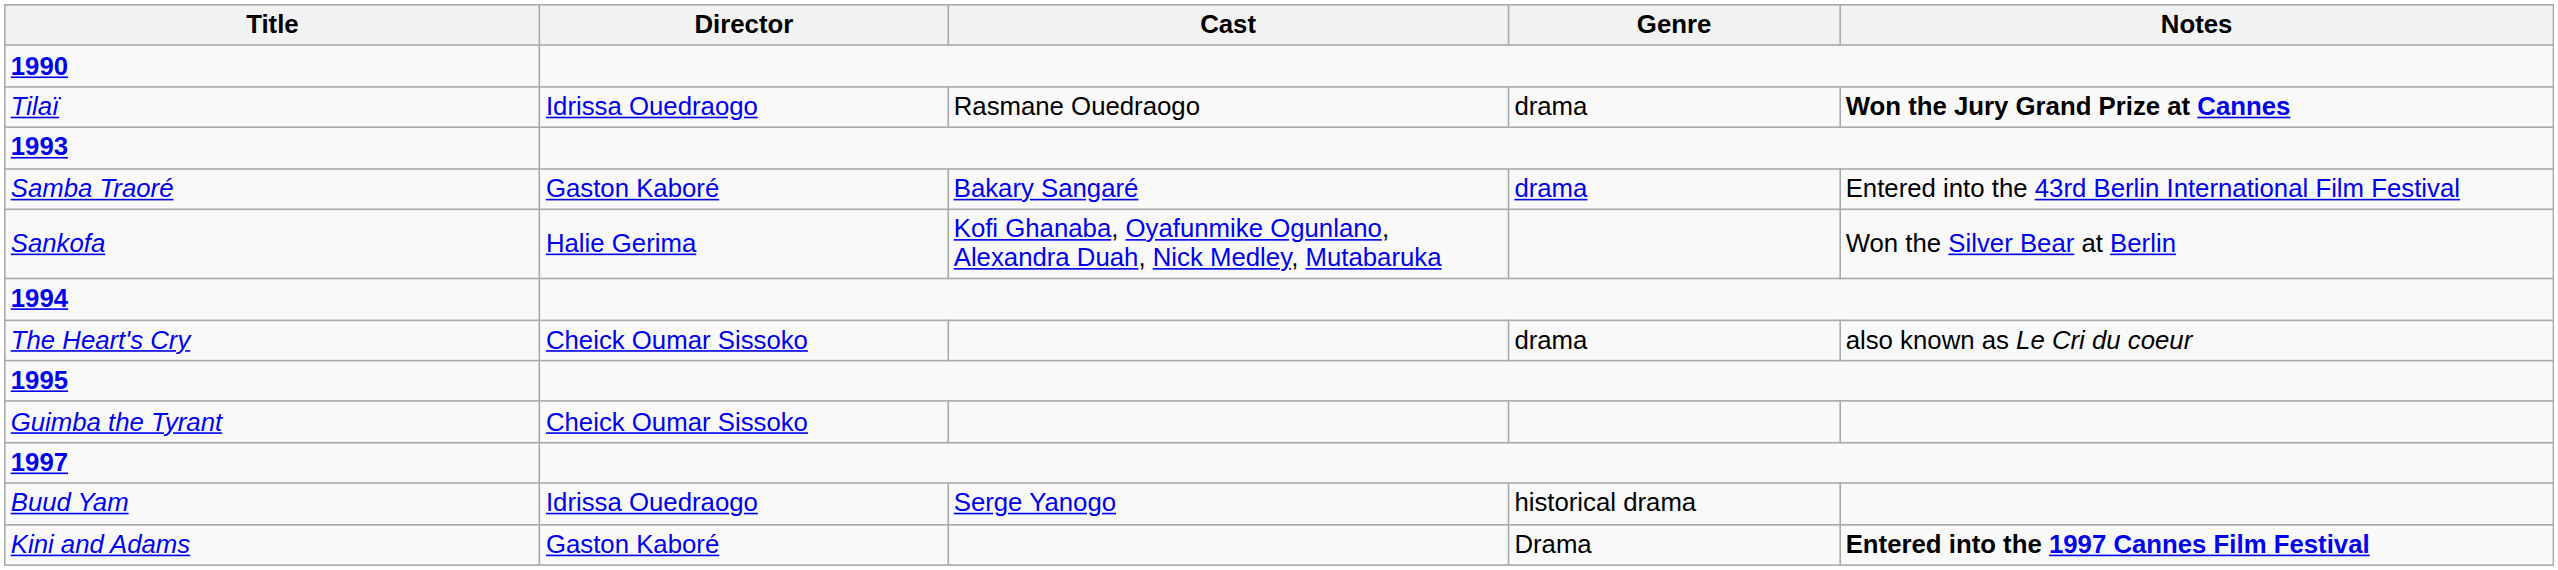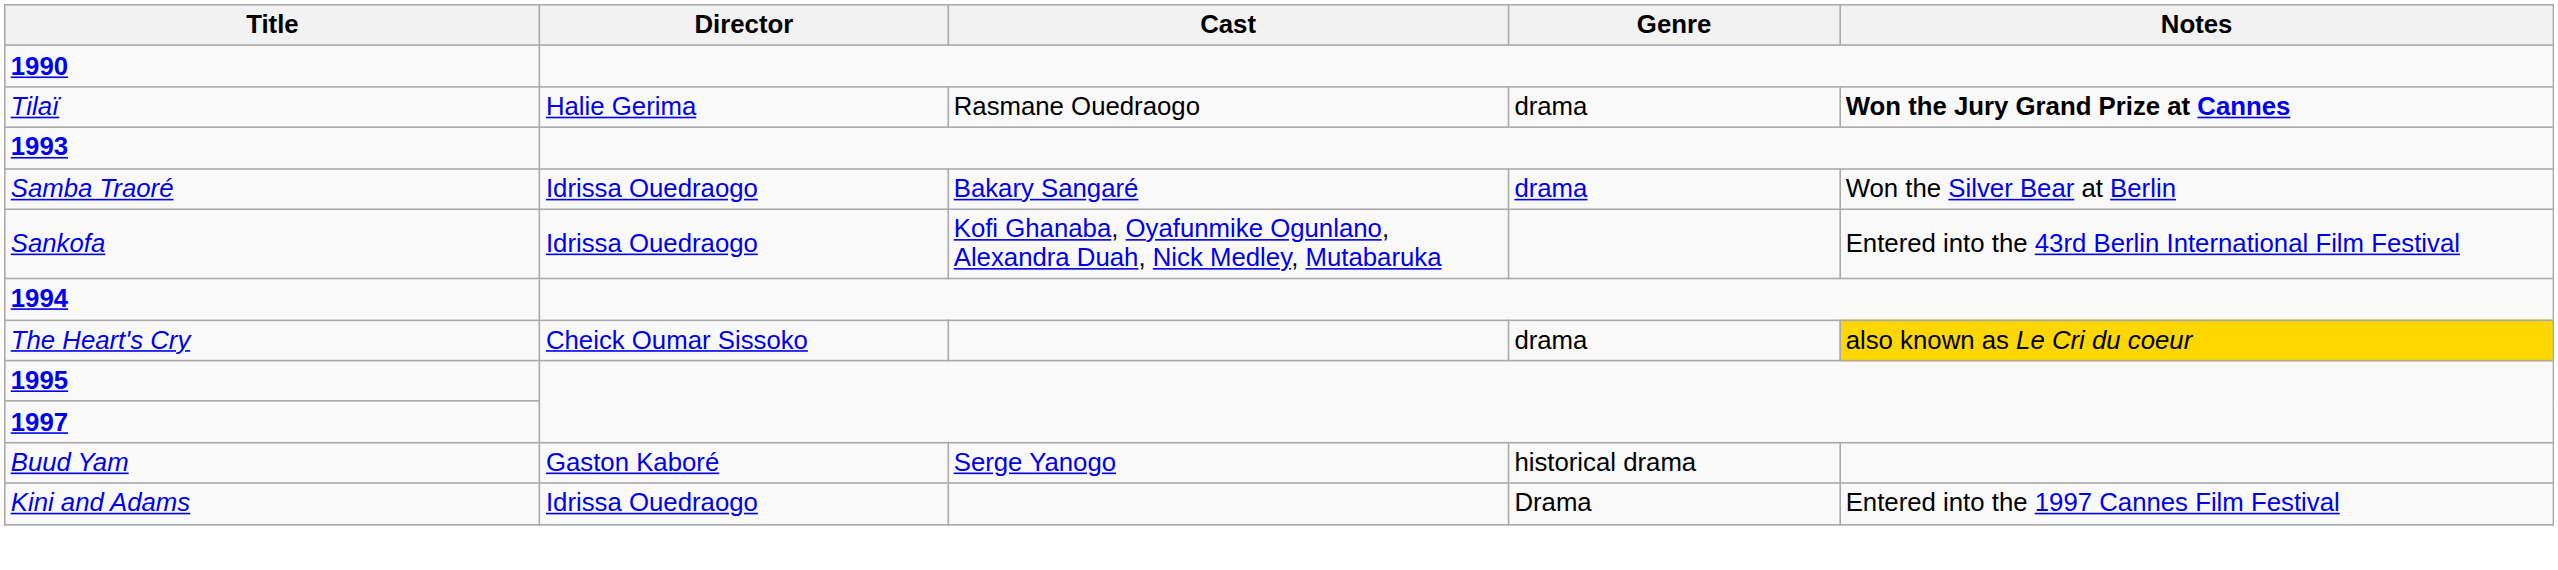Tilaï | Director: Idrissa Ouedraogo -> Halie Gerima
Samba Traoré | Director: Gaston Kaboré -> Idrissa Ouedraogo
Samba Traoré | Notes: Entered into the 43rd Berlin International Film Festival -> Won the Silver Bear at Berlin
Sankofa | Director: Halie Gerima -> Idrissa Ouedraogo
Sankofa | Notes: Won the Silver Bear at Berlin -> Entered into the 43rd Berlin International Film Festival
The Heart's Cry | Notes: no background -> gold background
- row: Guimba the Tyrant | Cheick Oumar Sissoko
Buud Yam | Director: Idrissa Ouedraogo -> Gaston Kaboré
Kini and Adams | Director: Gaston Kaboré -> Idrissa Ouedraogo
Kini and Adams | Notes: bold -> normal
